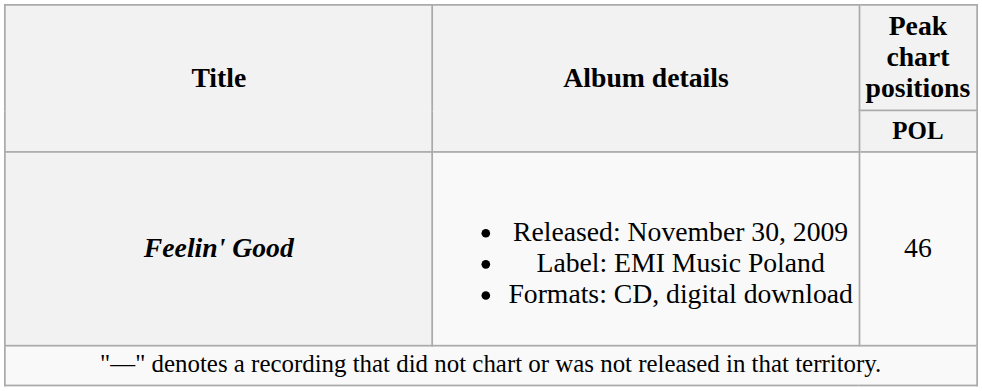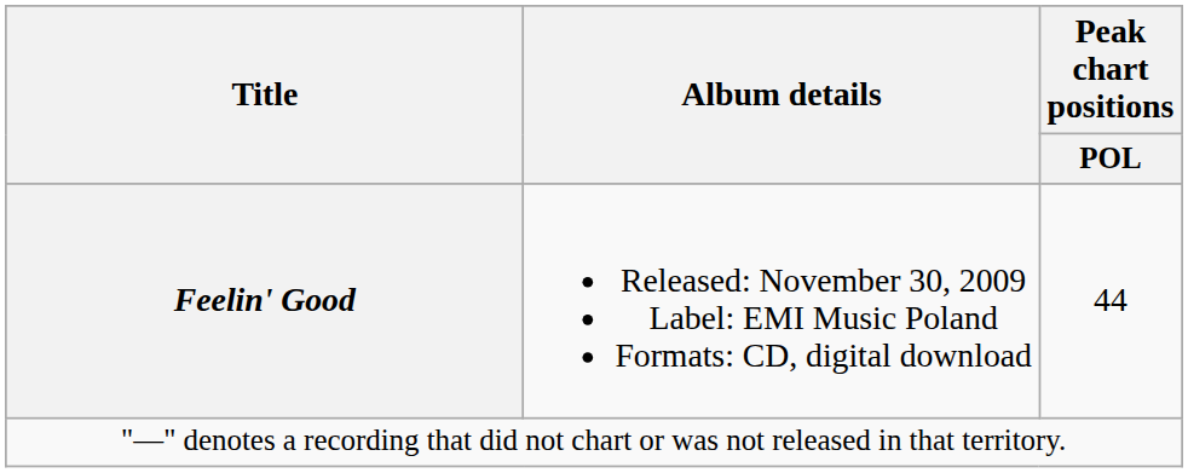Feelin' Good | Peak chart positions / POL: 46 -> 44
